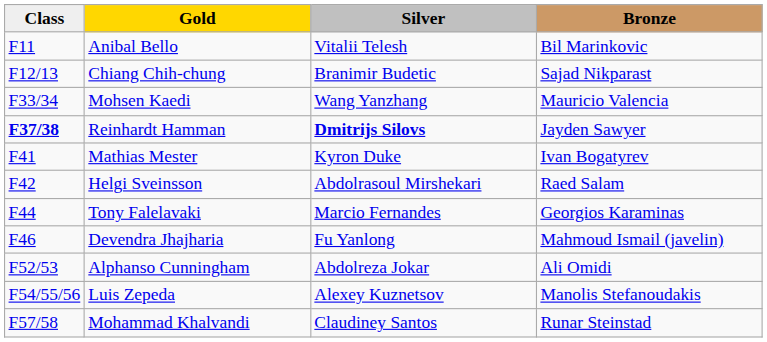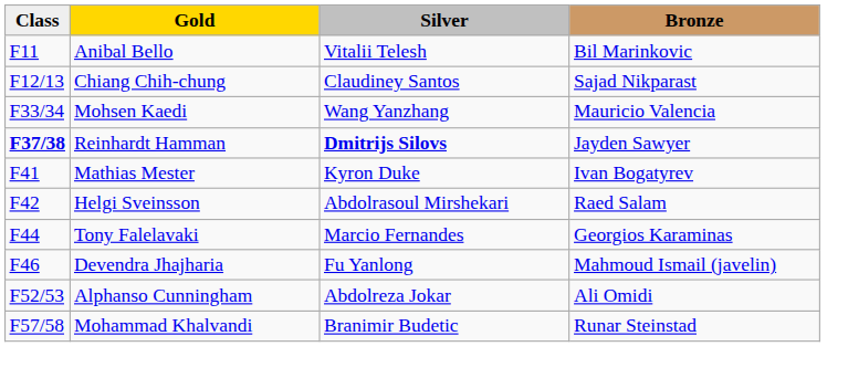Chiang Chih-chung | Silver: Branimir Budetic -> Claudiney Santos
- row: F54/55/56 | Luis Zepeda | Alexey Kuznetsov | Manolis Stefanoudakis
Mohammad Khalvandi | Silver: Claudiney Santos -> Branimir Budetic
